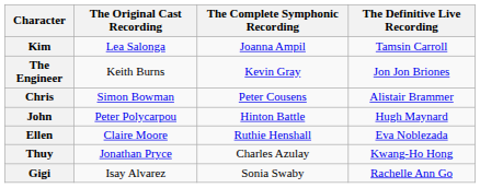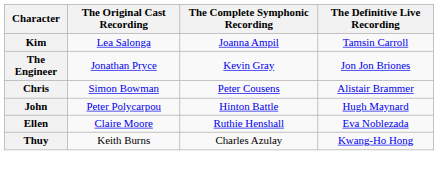The Engineer | The Original Cast Recording: Keith Burns -> Jonathan Pryce
Thuy | The Original Cast Recording: Jonathan Pryce -> Keith Burns
- row: Gigi | Isay Alvarez | Sonia Swaby | Rachelle Ann Go
